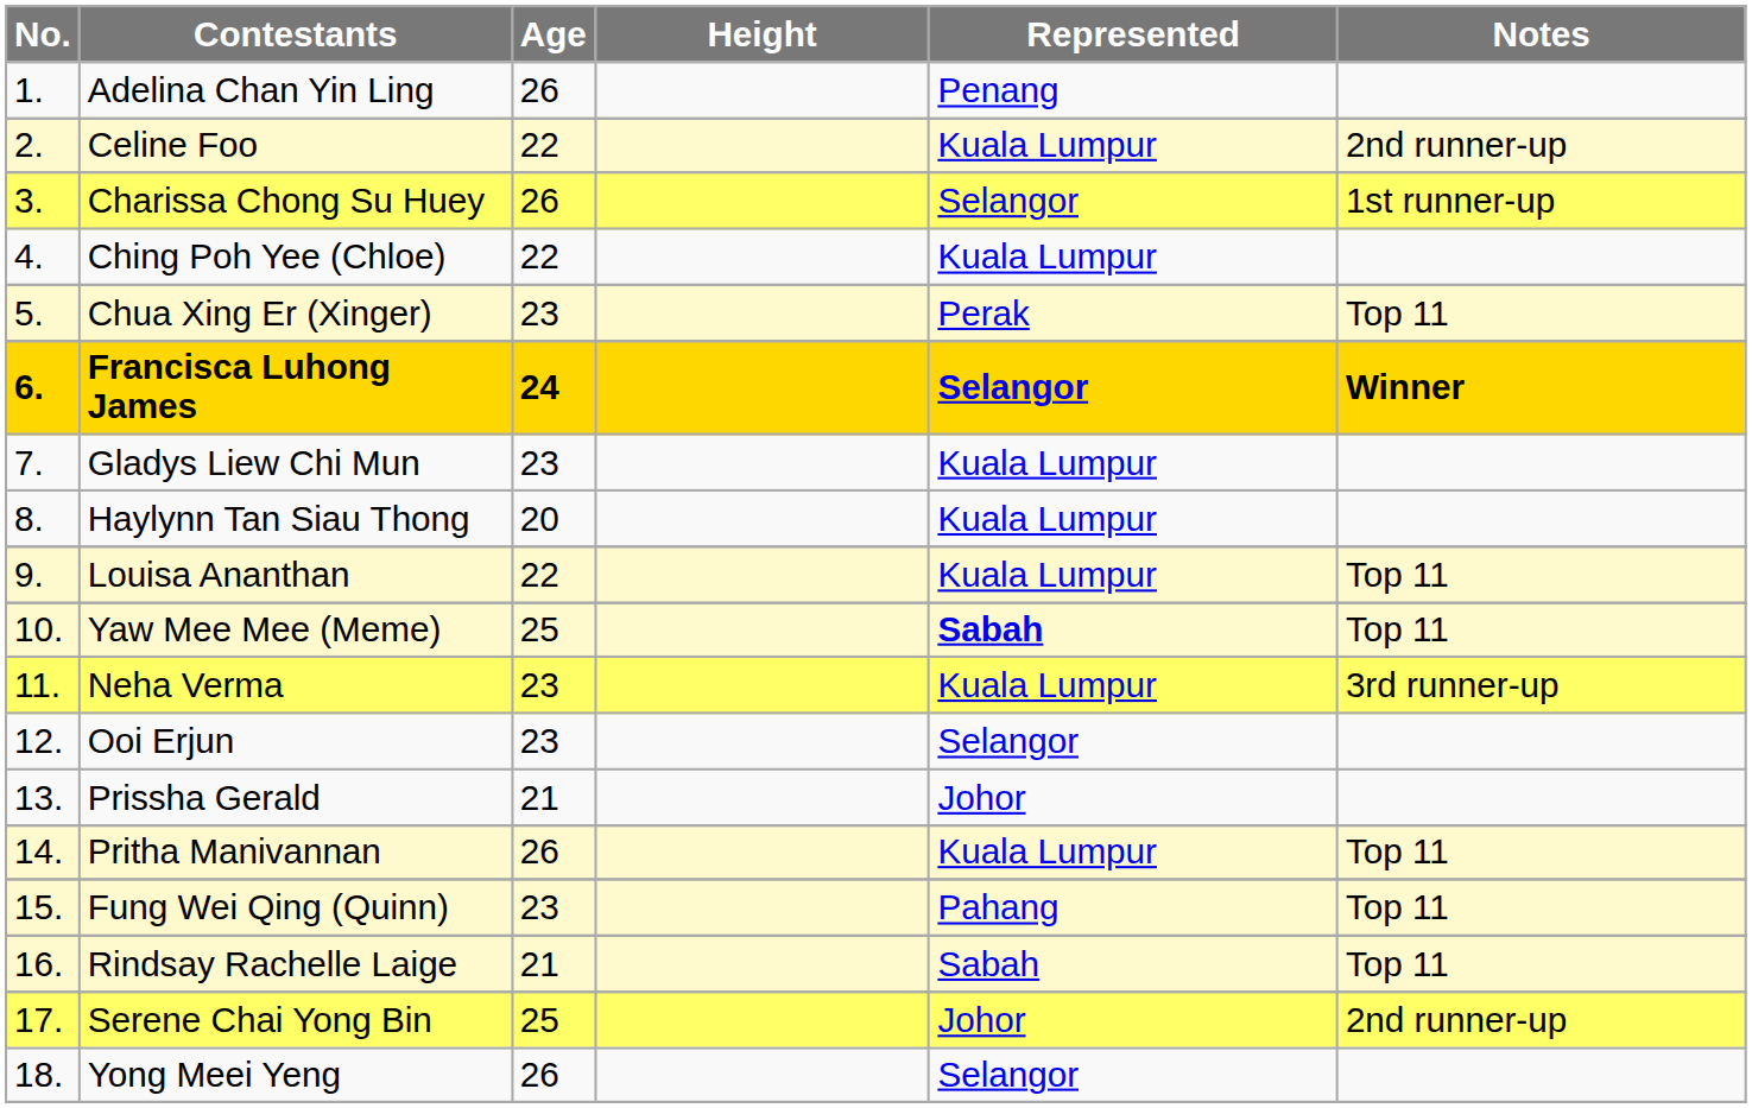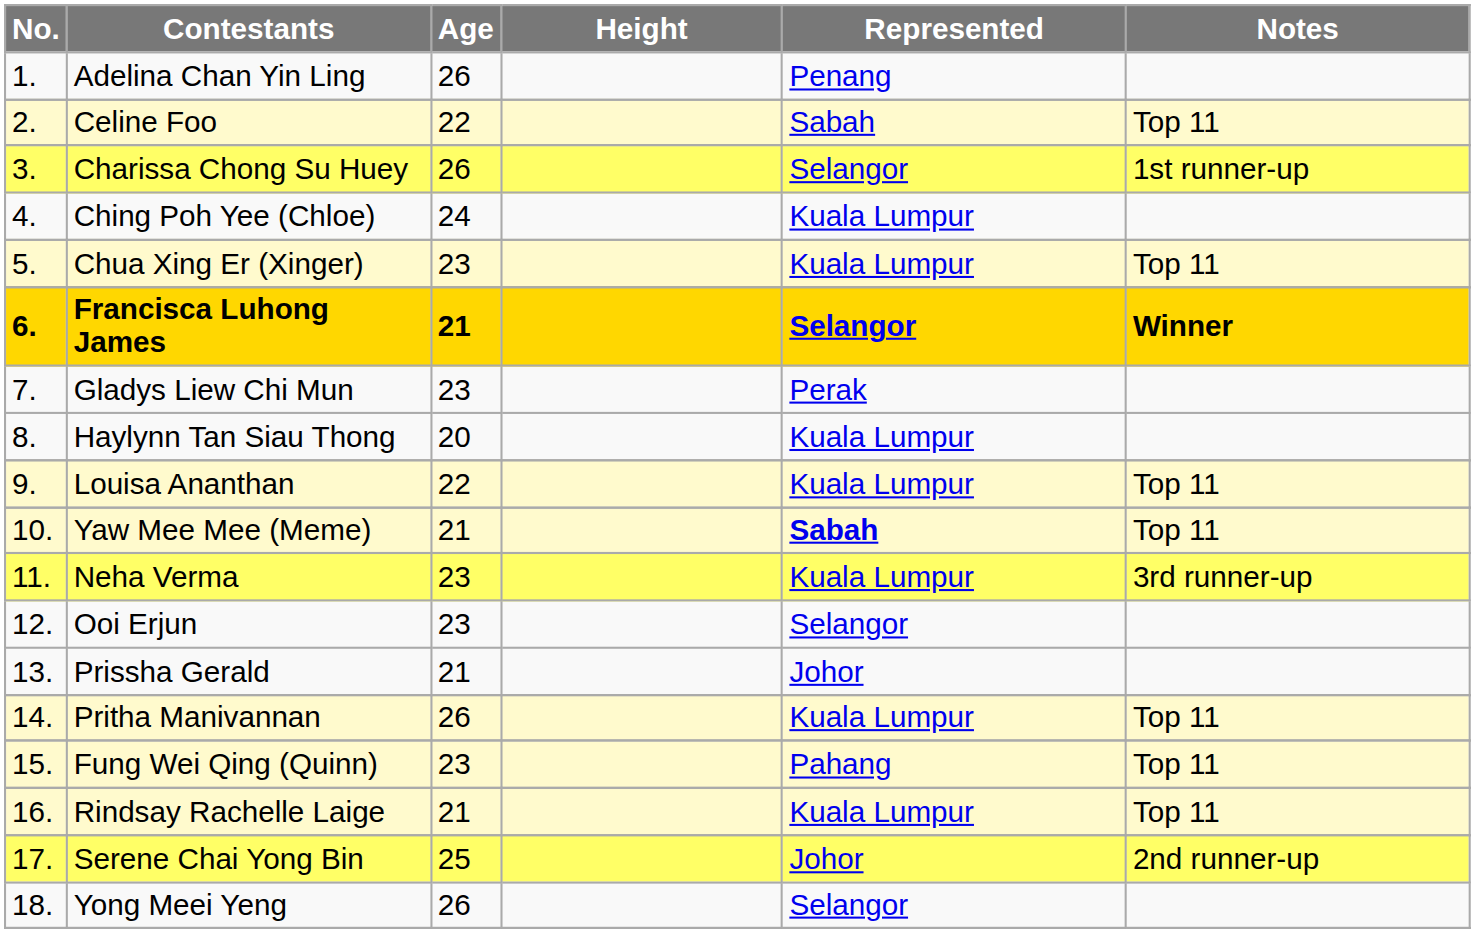Celine Foo | Represented: Kuala Lumpur -> Sabah
Celine Foo | Notes: 2nd runner-up -> Top 11
Ching Poh Yee (Chloe) | Age: 22 -> 24
Chua Xing Er (Xinger) | Represented: Perak -> Kuala Lumpur
Francisca Luhong James | Age: 24 -> 21
Gladys Liew Chi Mun | Represented: Kuala Lumpur -> Perak
Yaw Mee Mee (Meme) | Age: 25 -> 21
Rindsay Rachelle Laige | Represented: Sabah -> Kuala Lumpur
